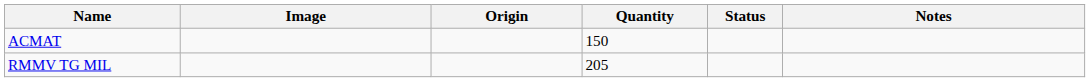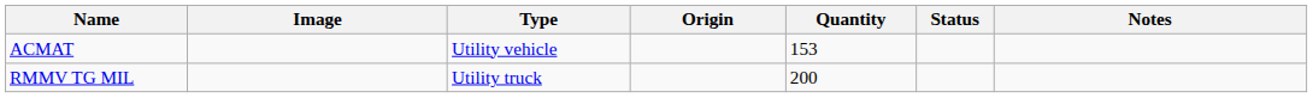+ column: Type | Utility vehicle | Utility truck
ACMAT | Quantity: 150 -> 153
RMMV TG MIL | Quantity: 205 -> 200
